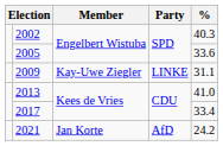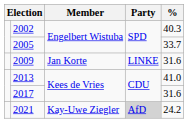2005 | %: 33.6 -> 33.7
2009 | Member: Kay-Uwe Ziegler -> Jan Korte
2009 | %: 31.1 -> 31.6
2017 | %: 33.4 -> 31.6
2021 | Member: Jan Korte -> Kay-Uwe Ziegler
2021 | Party: no background -> lightgrey background
